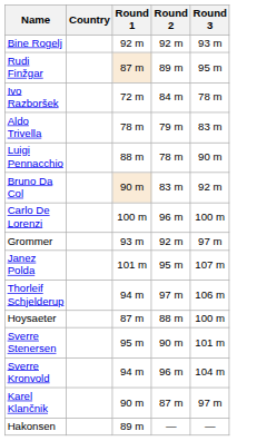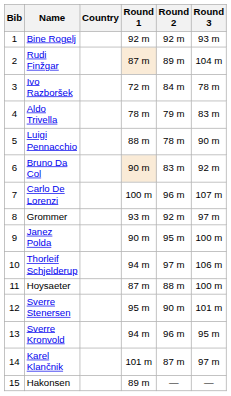+ column: Bib | 1 | 2 | 3 | 4 | 5 | 6 | 7 | 8 | 9 | 10 | 11 | 12 | 13 | 14 | 15
Rudi Finžgar | Round 3: 95 m -> 104 m
Carlo De Lorenzi | Round 3: 100 m -> 107 m
Janez Polda | Round 1: 101 m -> 90 m
Janez Polda | Round 3: 107 m -> 100 m
Sverre Kronvold | Round 3: 104 m -> 95 m
Karel Klančnik | Round 1: 90 m -> 101 m
